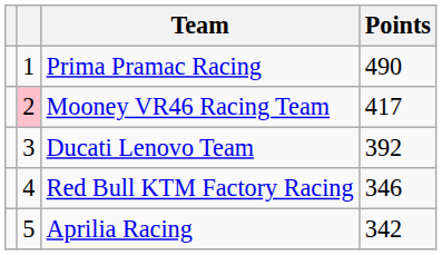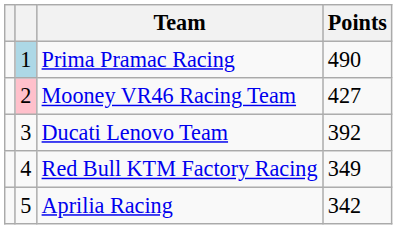Prima Pramac Racing | column 2: no background -> lightblue background
Mooney VR46 Racing Team | Points: 417 -> 427
Red Bull KTM Factory Racing | Points: 346 -> 349
